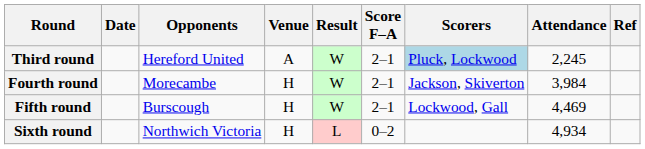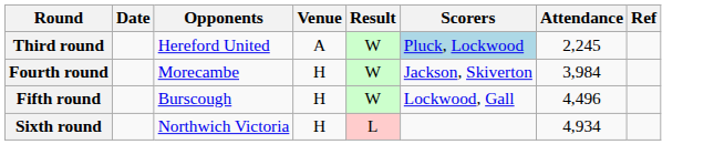- column: Score F–A | 2–1 | 2–1 | 2–1 | 0–2
Fifth round | Attendance: 4,469 -> 4,496
